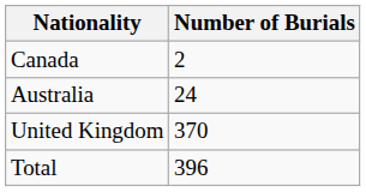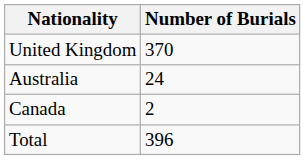rows swapped: United Kingdom <-> Canada
